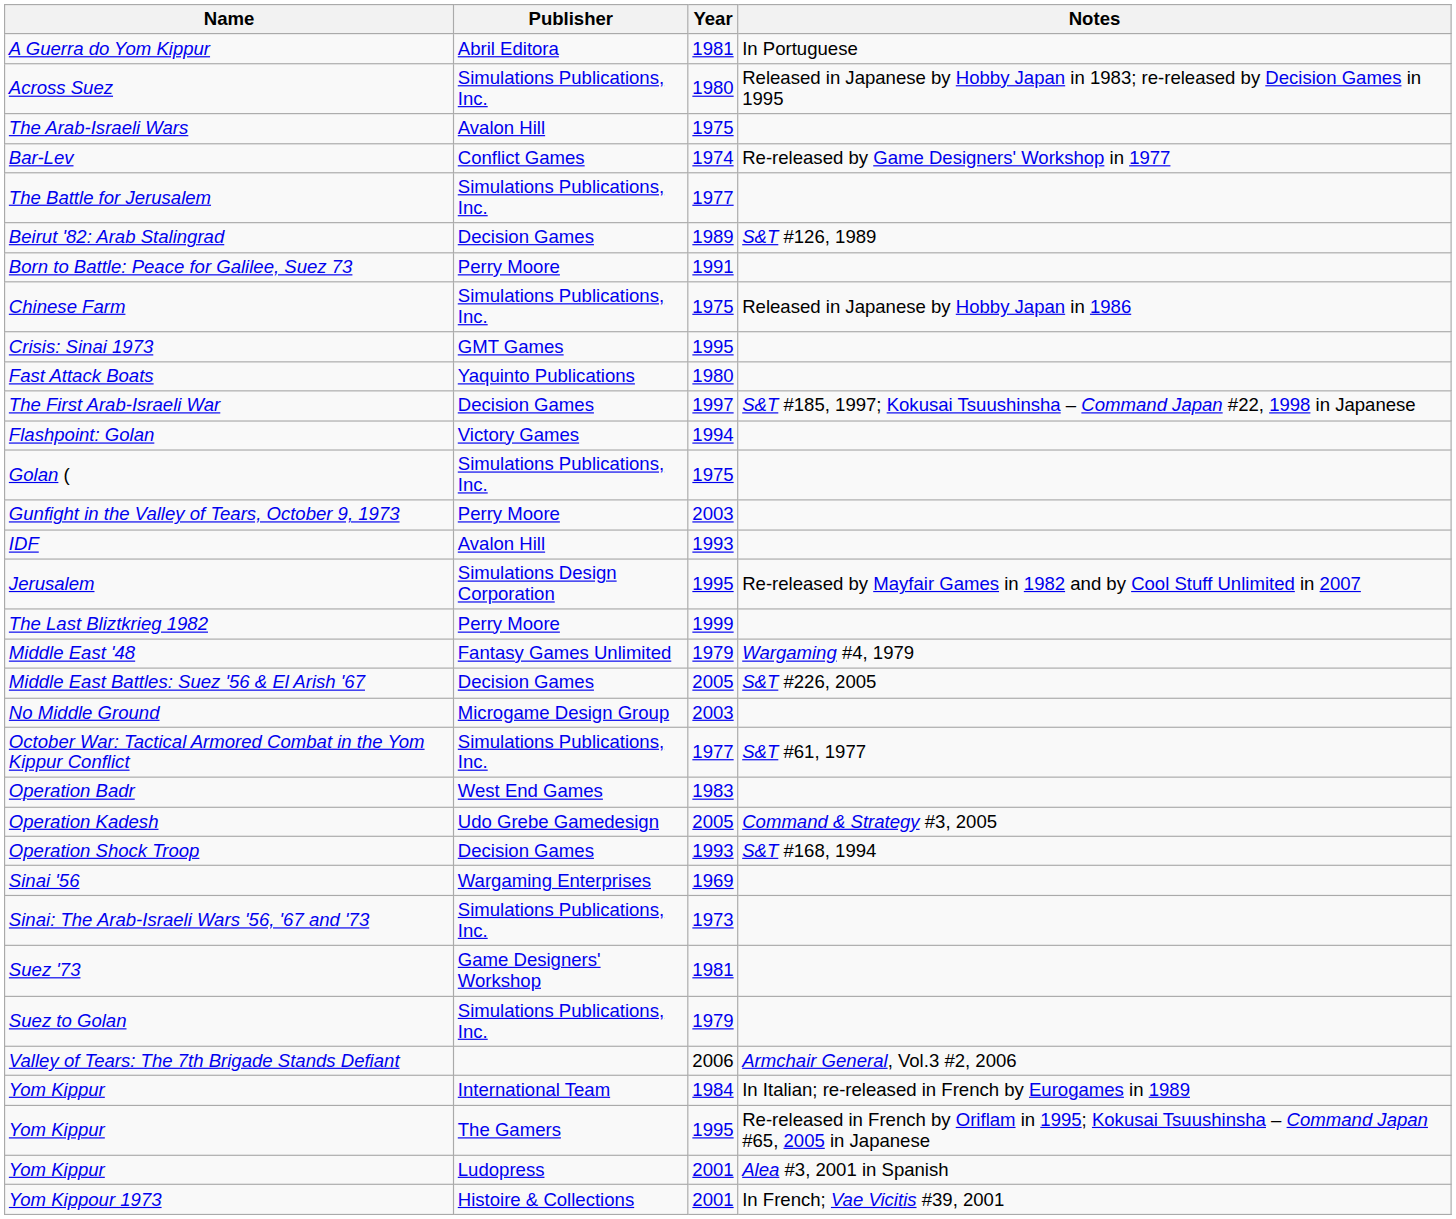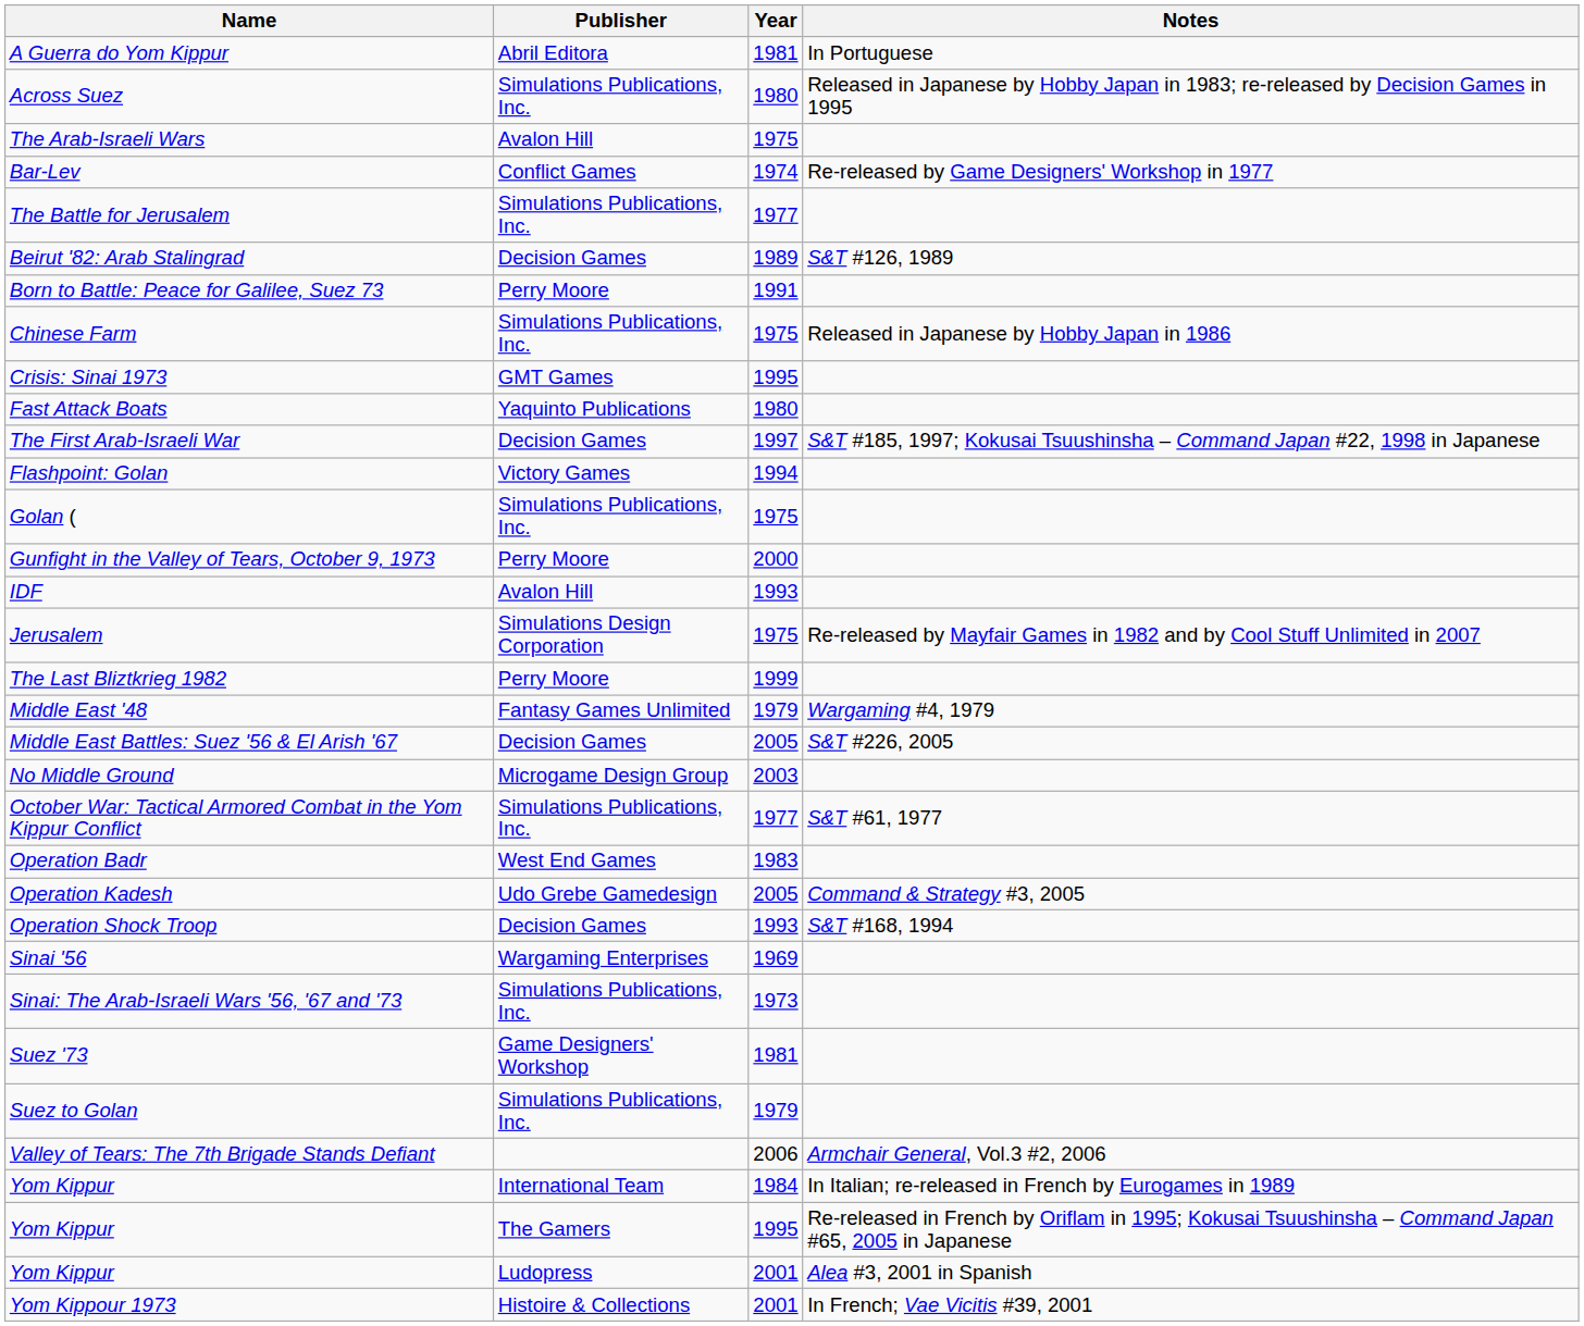Gunfight in the Valley of Tears, October 9, 1973 | Year: 2003 -> 2000
Jerusalem | Year: 1995 -> 1975
